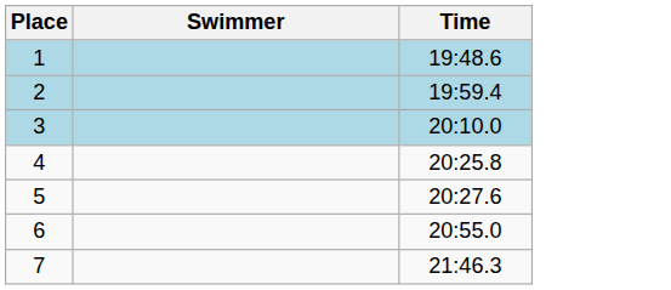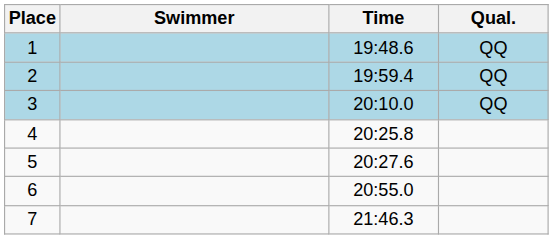+ column: Qual. | QQ | QQ | QQ
